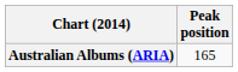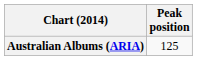Australian Albums (ARIA) | Peak position: 165 -> 125
